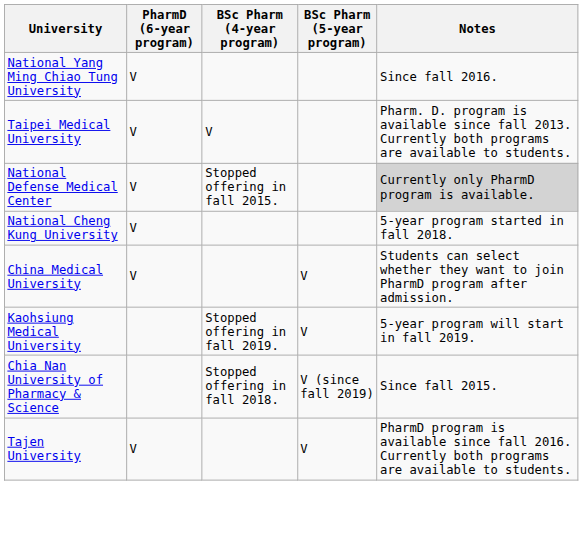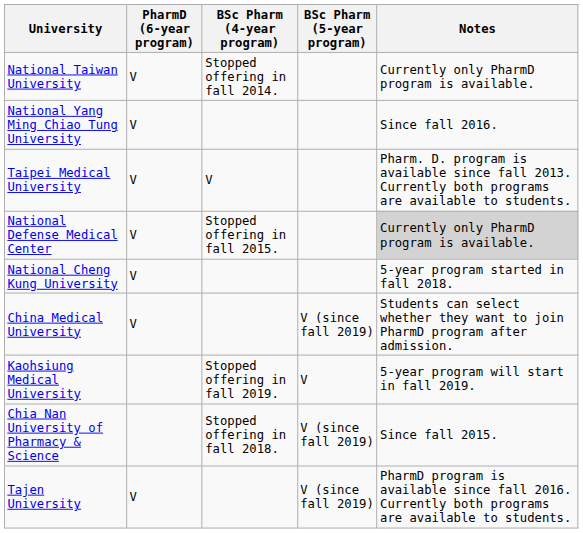+ row: National Taiwan University | V | Stopped offering in fall 2014. | Currently only PharmD program is available.
China Medical University | BSc Pharm (5-year program): V -> V (since fall 2019)
Tajen University | BSc Pharm (5-year program): V -> V (since fall 2019)
